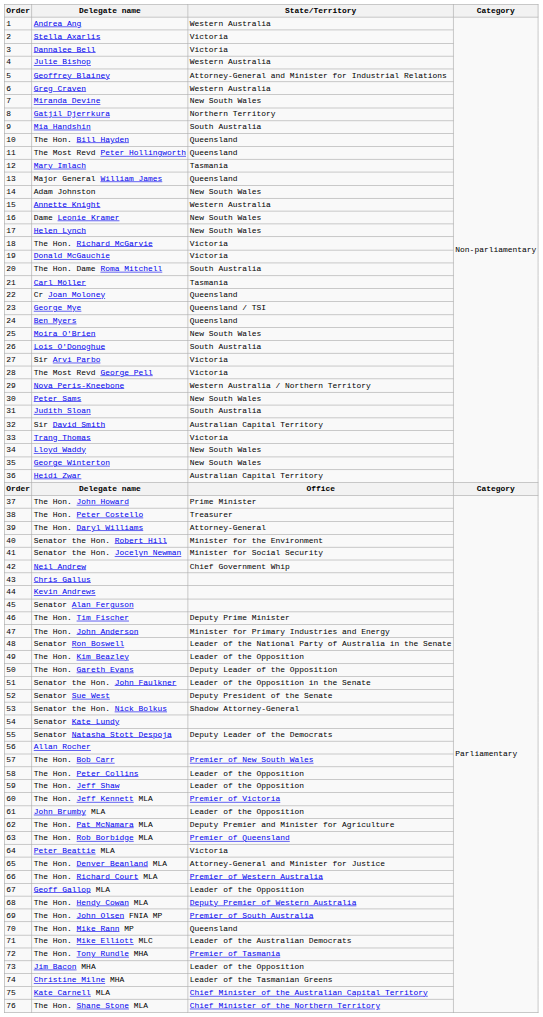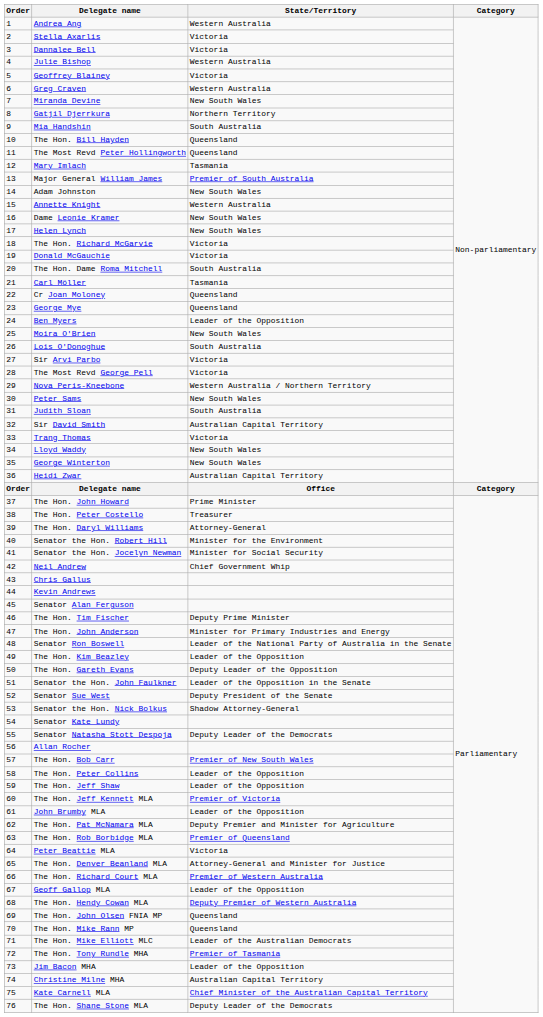Geoffrey Blainey | State/Territory: Attorney-General and Minister for Industrial Relations -> Victoria
Major General William James | State/Territory: Queensland -> Premier of South Australia
George Mye | State/Territory: Queensland / TSI -> Queensland
Ben Myers | State/Territory: Queensland -> Leader of the Opposition
The Hon. John Olsen FNIA MP | State/Territory: Premier of South Australia -> Queensland
Christine Milne MHA | State/Territory: Leader of the Tasmanian Greens -> Australian Capital Territory
The Hon. Shane Stone MLA | State/Territory: Chief Minister of the Northern Territory -> Deputy Leader of the Democrats
